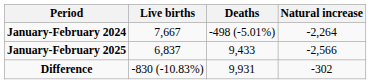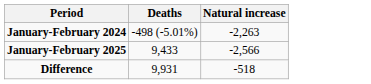- column: Live births | 7,667 | 6,837 | -830 (-10.83%)
January-February 2024 | Natural increase: -2,264 -> -2,263
Difference | Natural increase: -302 -> -518
